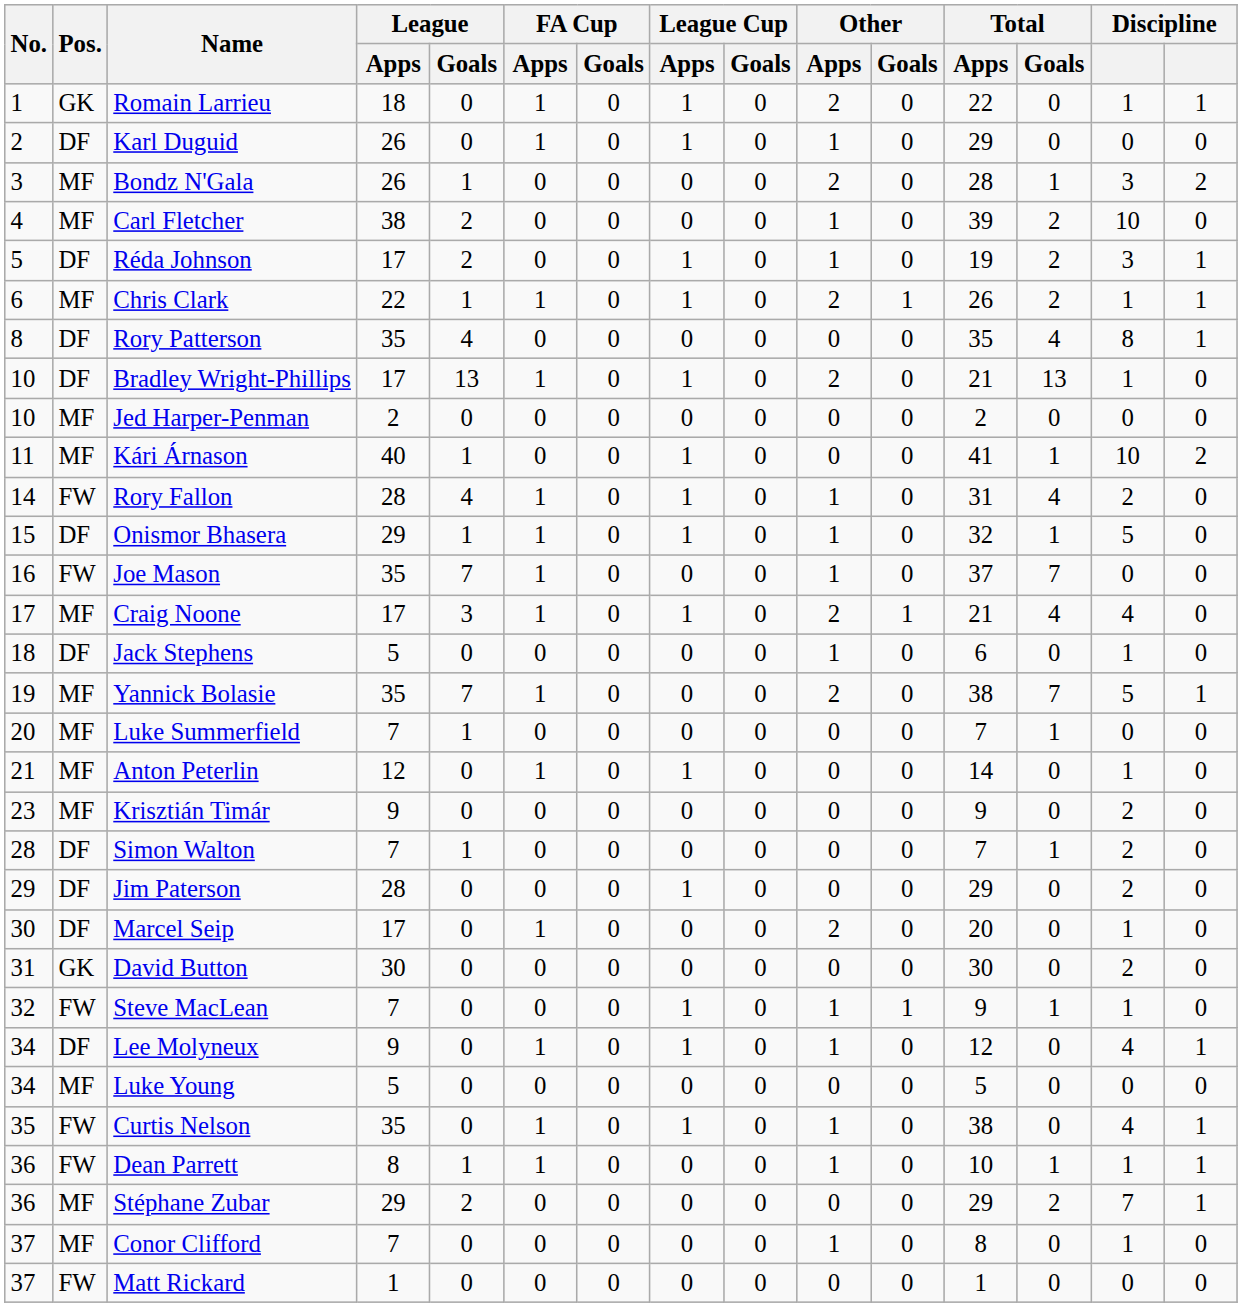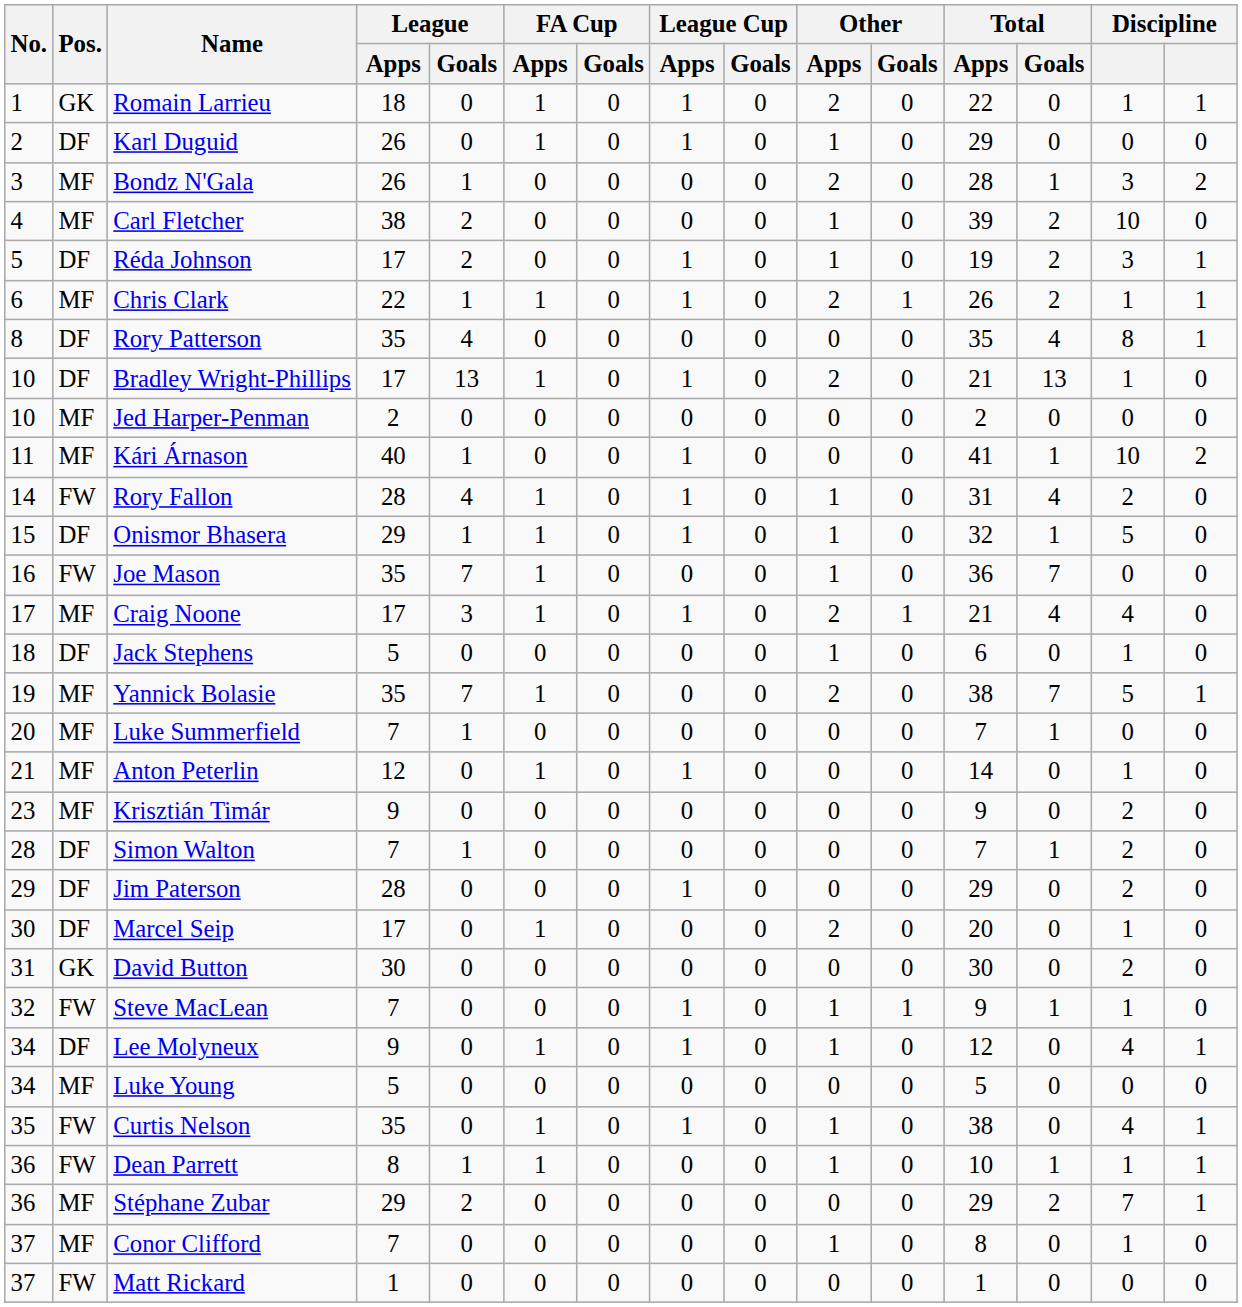Joe Mason | Total / Apps: 37 -> 36
